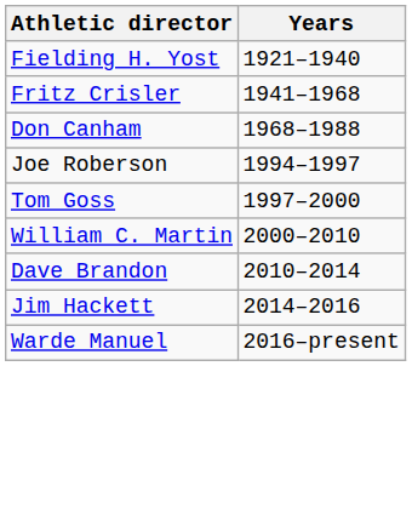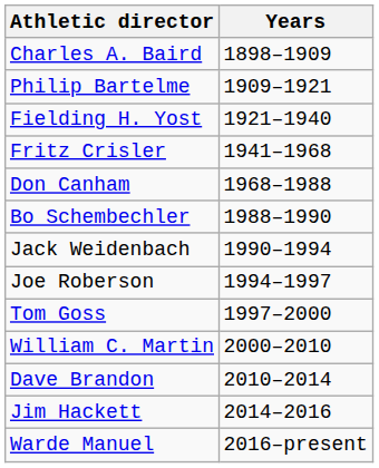+ row: Charles A. Baird | 1898–1909
+ row: Philip Bartelme | 1909–1921
+ row: Bo Schembechler | 1988–1990
+ row: Jack Weidenbach | 1990–1994
